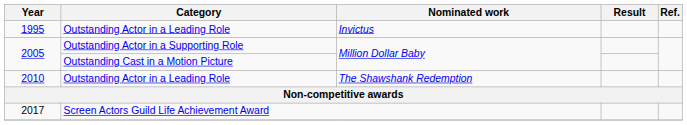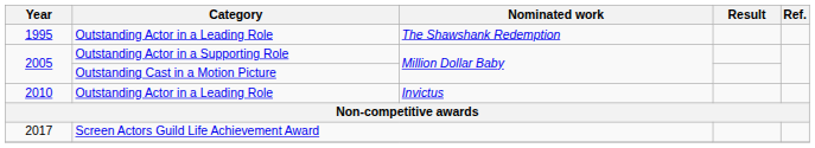1995 | Nominated work: Invictus -> The Shawshank Redemption
2010 | Nominated work: The Shawshank Redemption -> Invictus
